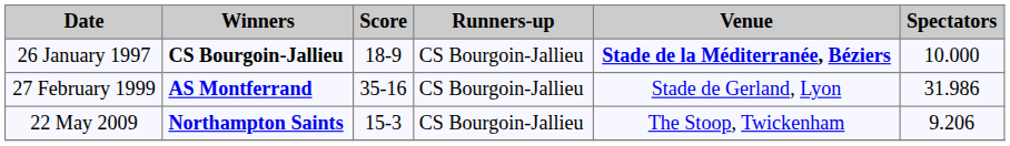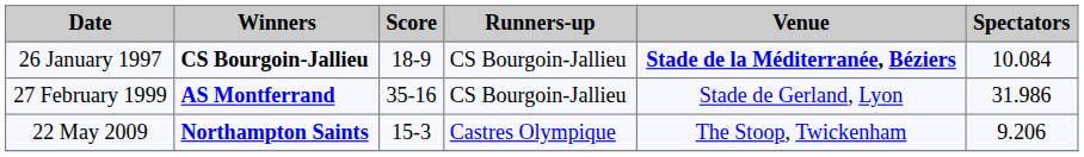26 January 1997 | Spectators: 10.000 -> 10.084
22 May 2009 | Runners-up: CS Bourgoin-Jallieu -> Castres Olympique
